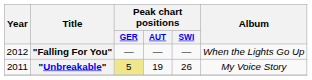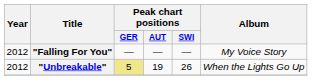"Falling For You" | Album: When the Lights Go Up -> My Voice Story
"Unbreakable" | Year: 2011 -> 2012
"Unbreakable" | Album: My Voice Story -> When the Lights Go Up
